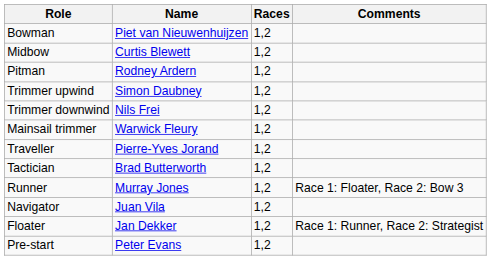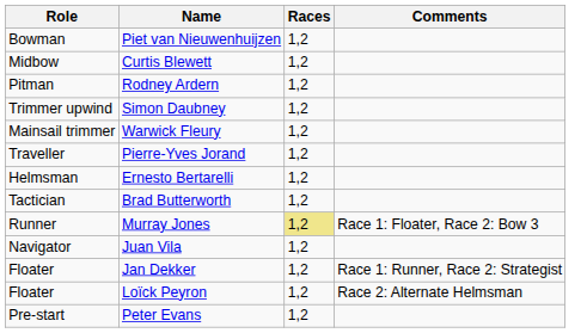- row: Trimmer downwind | Nils Frei | 1,2
+ row: Helmsman | Ernesto Bertarelli | 1,2
Murray Jones | Races: no background -> khaki background
+ row: Floater | Loïck Peyron | 1,2 | Race 2: Alternate Helmsman
